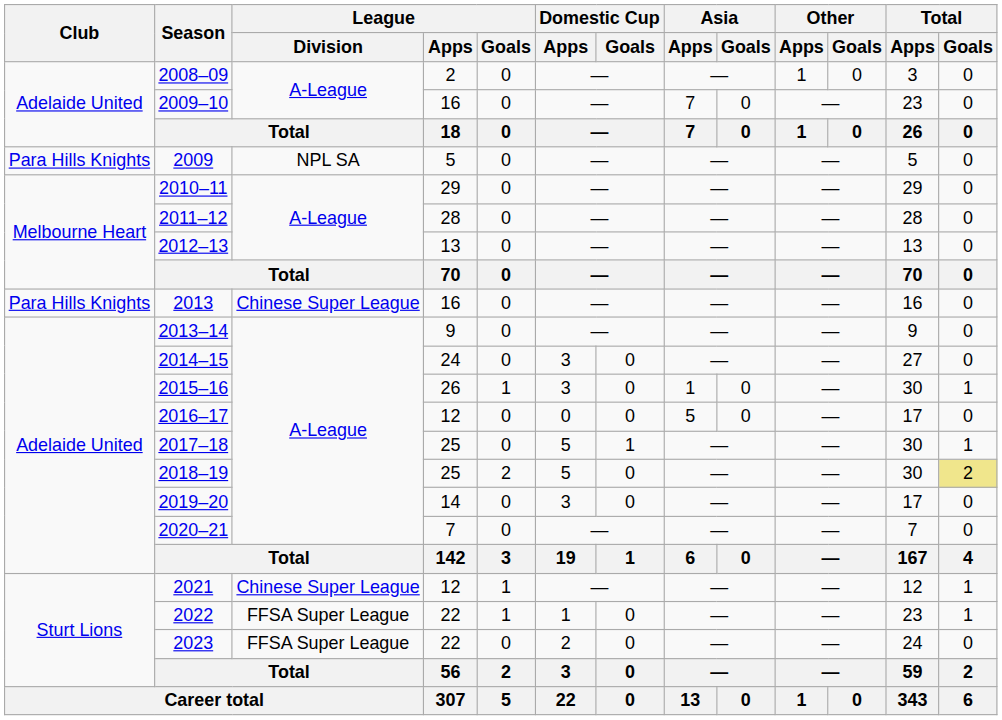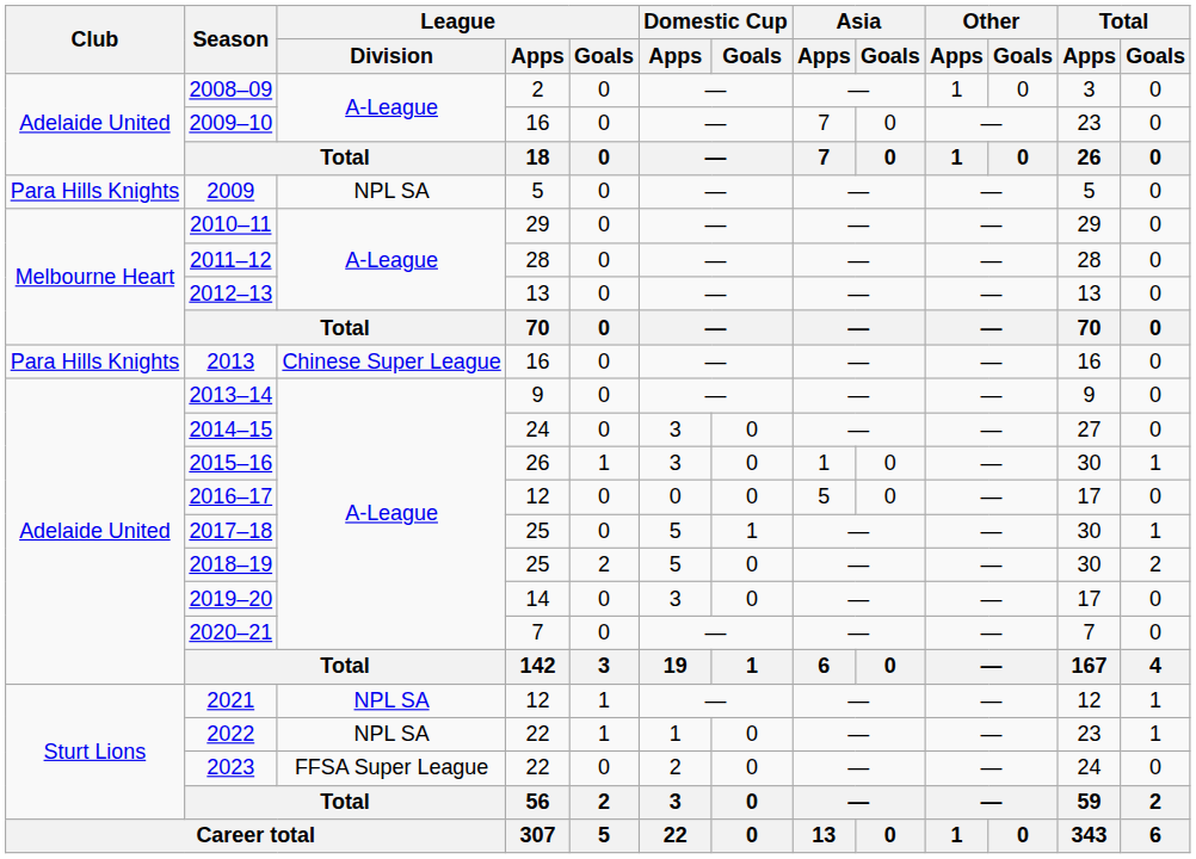2018–19 | Total / Goals: khaki background -> no background
2021 | League / Division: Chinese Super League -> NPL SA
2022 | League / Division: FFSA Super League -> NPL SA
